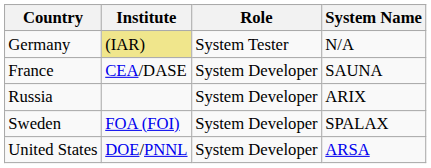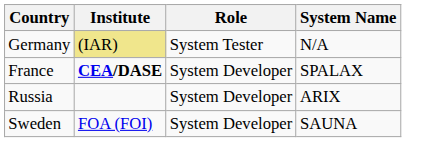France | Institute: normal -> bold
France | System Name: SAUNA -> SPALAX
Sweden | System Name: SPALAX -> SAUNA
- row: United States | DOE/PNNL | System Developer | ARSA
